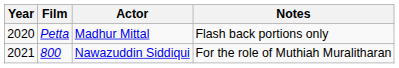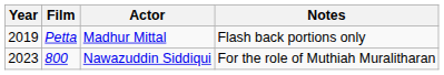Petta | Year: 2020 -> 2019
800 | Year: 2021 -> 2023
